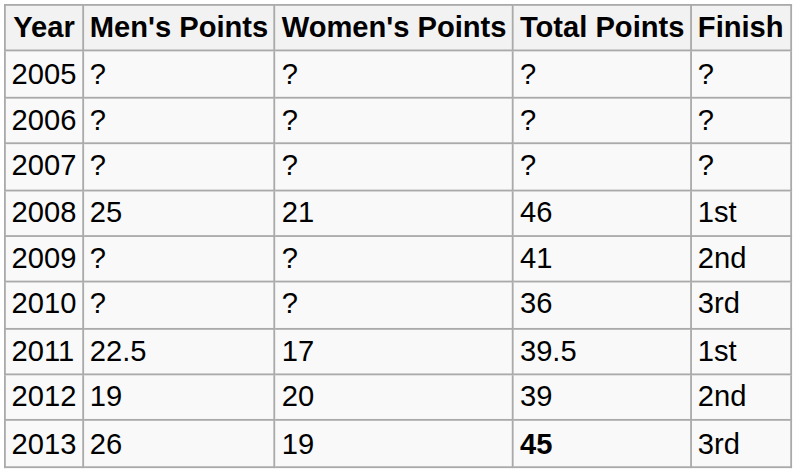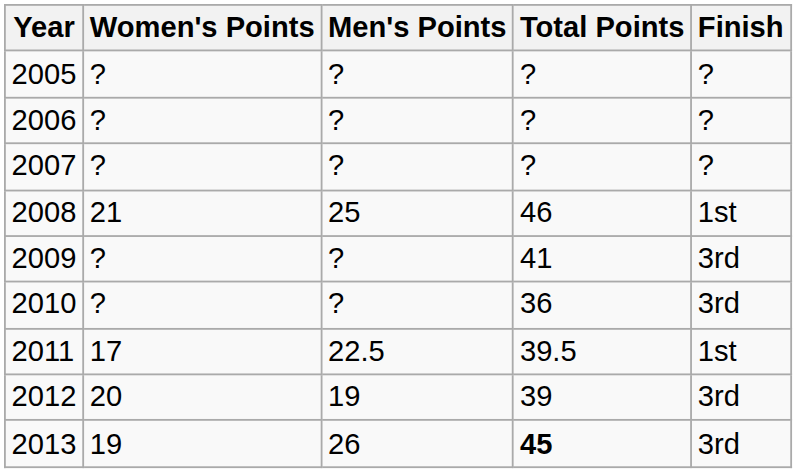columns swapped: Men's Points <-> Women's Points
2009 | Finish: 2nd -> 3rd
2012 | Finish: 2nd -> 3rd
